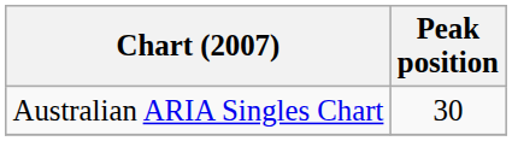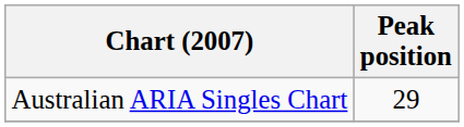Australian ARIA Singles Chart | Peak position: 30 -> 29
